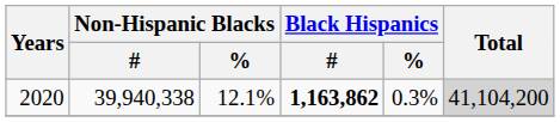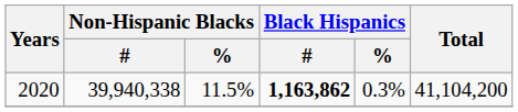2020 | Non-Hispanic Blacks / %: 12.1% -> 11.5%
2020 | Total: lightgrey background -> no background
